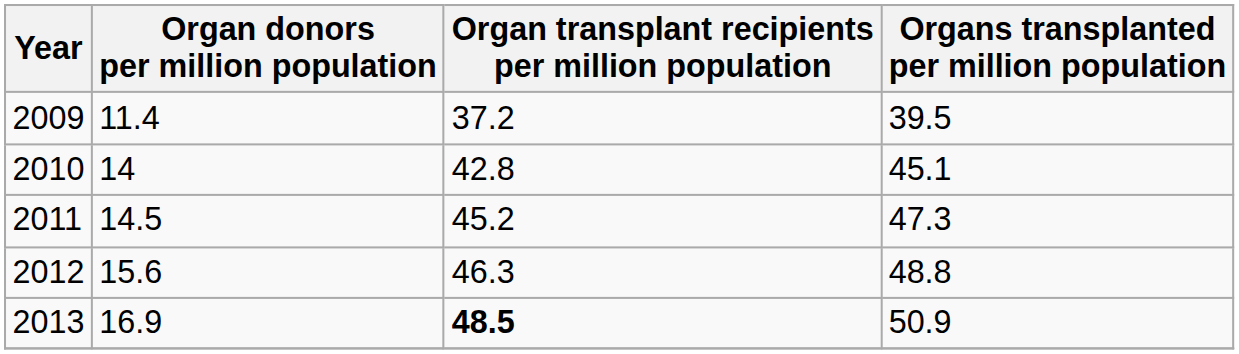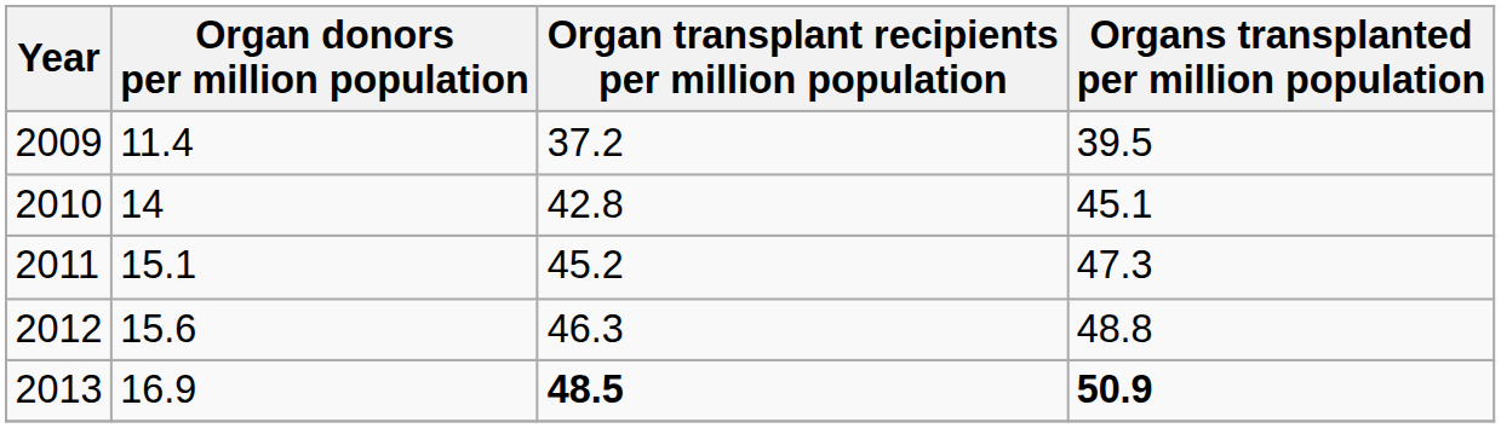2011 | Organ donors per million population: 14.5 -> 15.1
2013 | Organs transplanted per million population: normal -> bold
